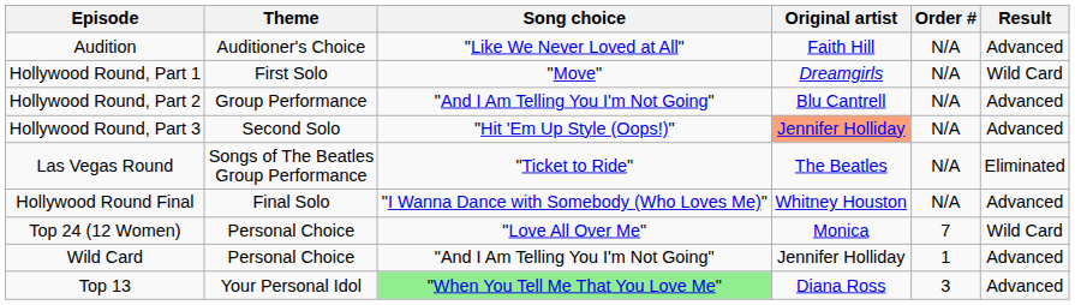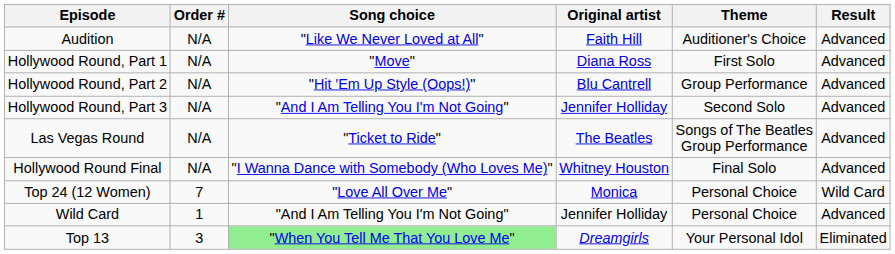columns swapped: Theme <-> Order #
Hollywood Round, Part 1 | Original artist: Dreamgirls -> Diana Ross
Hollywood Round, Part 1 | Result: Wild Card -> Advanced
Hollywood Round, Part 2 | Song choice: "And I Am Telling You I'm Not Going" -> "Hit 'Em Up Style (Oops!)"
Hollywood Round, Part 3 | Song choice: "Hit 'Em Up Style (Oops!)" -> "And I Am Telling You I'm Not Going"
Hollywood Round, Part 3 | Original artist: lightsalmon background -> no background
Las Vegas Round | Result: Eliminated -> Advanced
Top 13 | Original artist: Diana Ross -> Dreamgirls
Top 13 | Result: Advanced -> Eliminated
